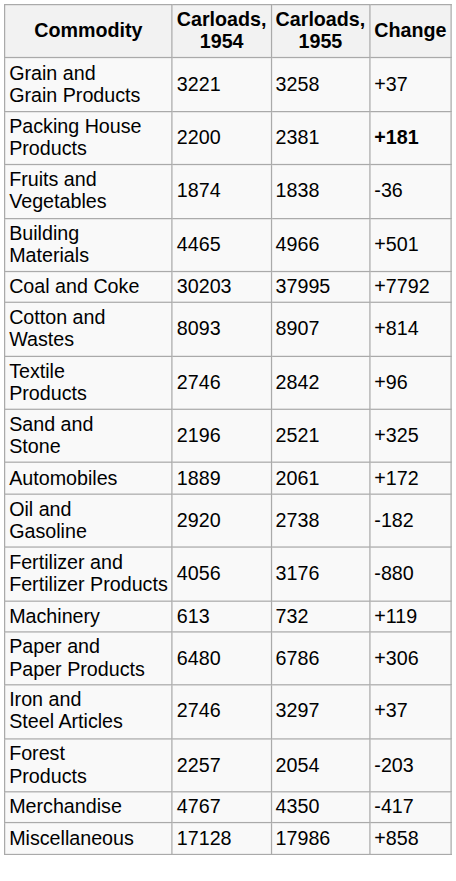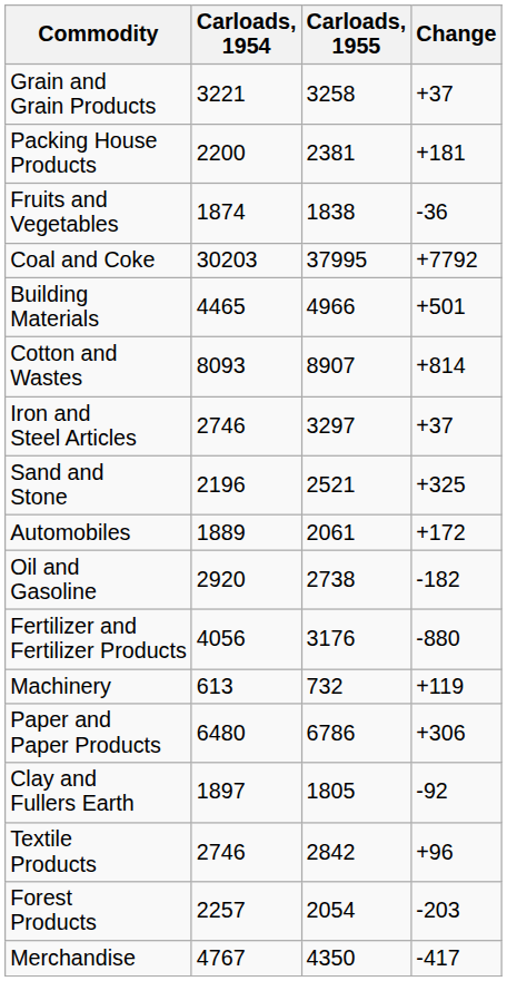Packing House Products | Change: bold -> normal
rows swapped: Coal and Coke <-> Building Materials
rows swapped: Textile Products <-> Iron and Steel Articles
+ row: Clay and Fullers Earth | 1897 | 1805 | -92
- row: Miscellaneous | 17128 | 17986 | +858
